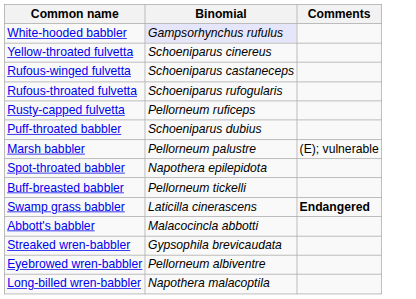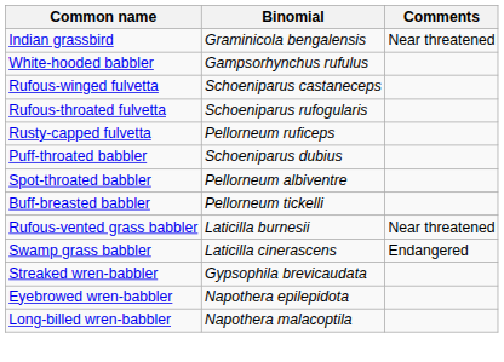+ row: Indian grassbird | Graminicola bengalensis | Near threatened
White-hooded babbler | Binomial: lavender background -> no background
- row: Yellow-throated fulvetta | Schoeniparus cinereus
- row: Marsh babbler | Pellorneum palustre | (E); vulnerable
Spot-throated babbler | Binomial: Napothera epilepidota -> Pellorneum albiventre
+ row: Rufous-vented grass babbler | Laticilla burnesii | Near threatened
Swamp grass babbler | Comments: bold -> normal
- row: Abbott's babbler | Malacocincla abbotti
Eyebrowed wren-babbler | Binomial: Pellorneum albiventre -> Napothera epilepidota
